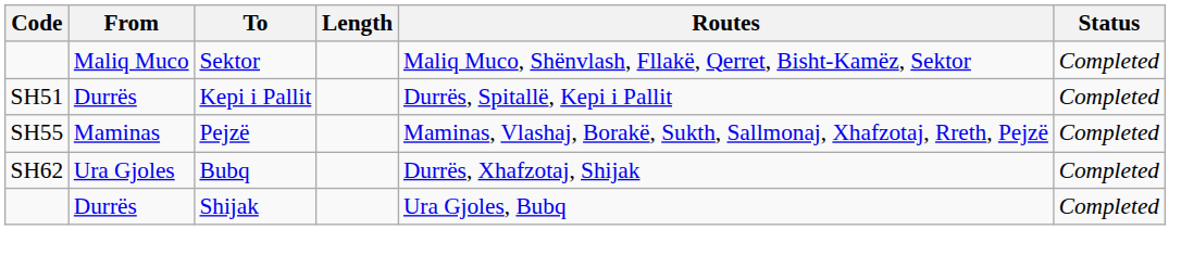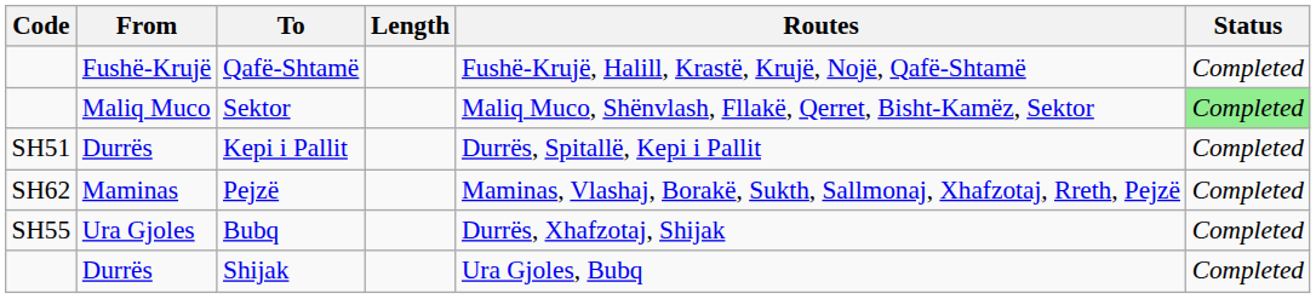+ row: Fushë-Krujë | Qafë-Shtamë | Fushë-Krujë, Halill, Krastë, Krujë, Nojë, Qafë-Shtamë | Completed
Sektor | Status: no background -> lightgreen background
Pejzë | Code: SH55 -> SH62
Bubq | Code: SH62 -> SH55
